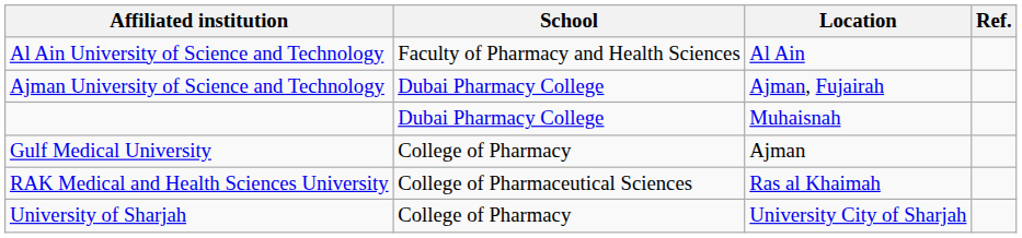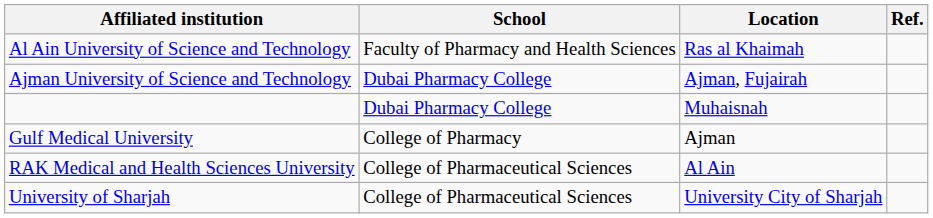Al Ain University of Science and Technology | Location: Al Ain -> Ras al Khaimah
RAK Medical and Health Sciences University | Location: Ras al Khaimah -> Al Ain
University of Sharjah | School: College of Pharmacy -> College of Pharmaceutical Sciences
